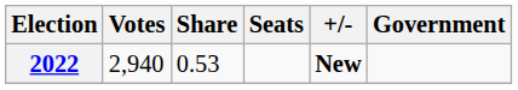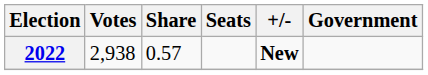2022 | Votes: 2,940 -> 2,938
2022 | Share: 0.53 -> 0.57
